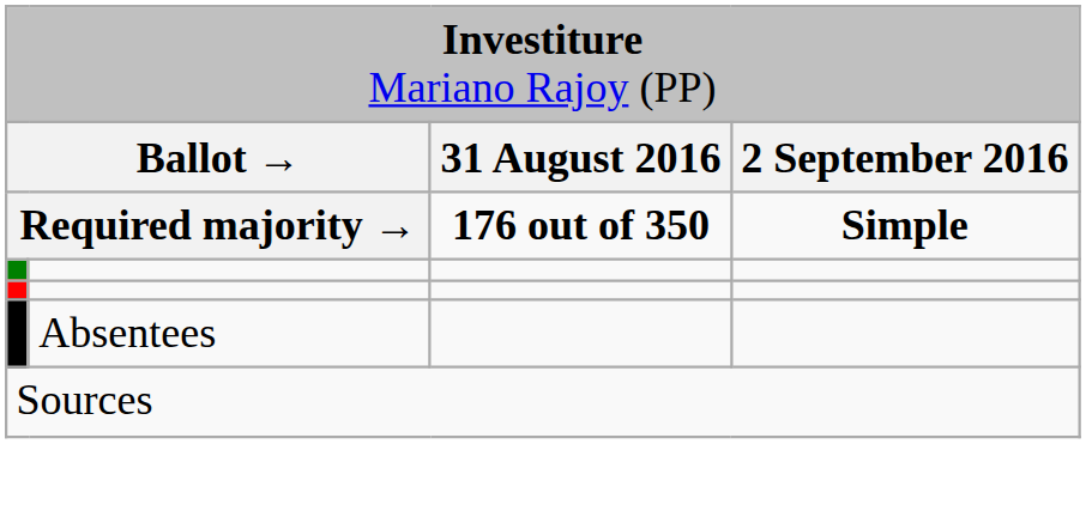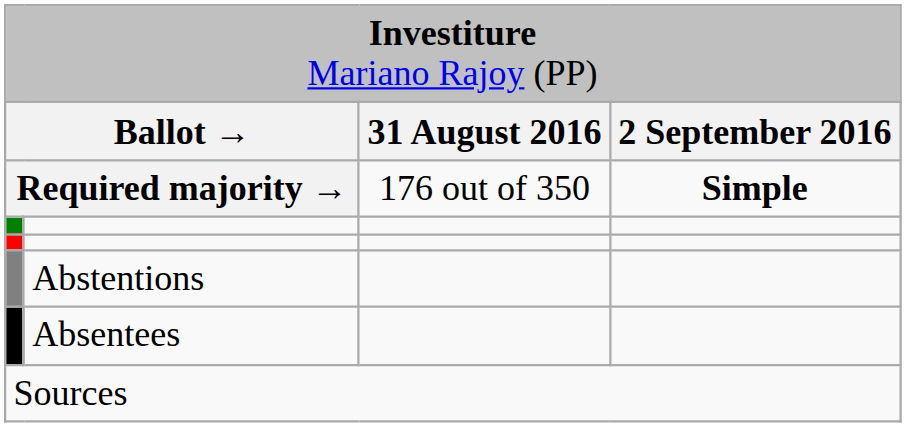Required majority → | column 3: bold -> normal
+ row: Abstentions
